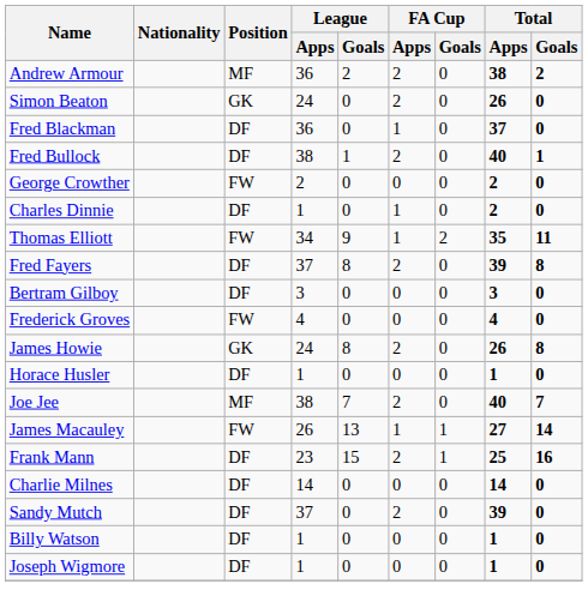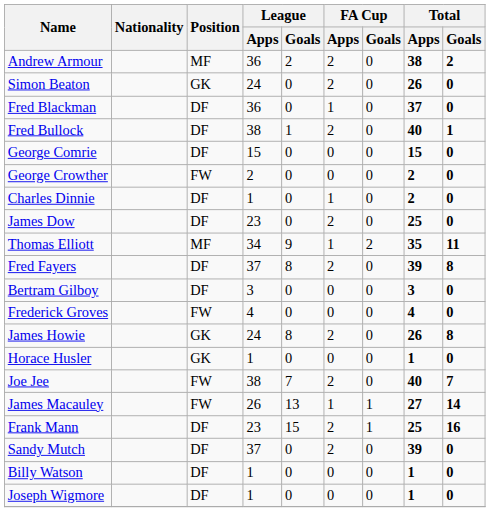+ row: George Comrie | DF | 15 | 0 | 0 | 0 | 15 | 0
+ row: James Dow | DF | 23 | 0 | 2 | 0 | 25 | 0
Thomas Elliott | Position: FW -> MF
Horace Husler | Position: DF -> GK
Joe Jee | Position: MF -> FW
- row: Charlie Milnes | DF | 14 | 0 | 0 | 0 | 14 | 0
